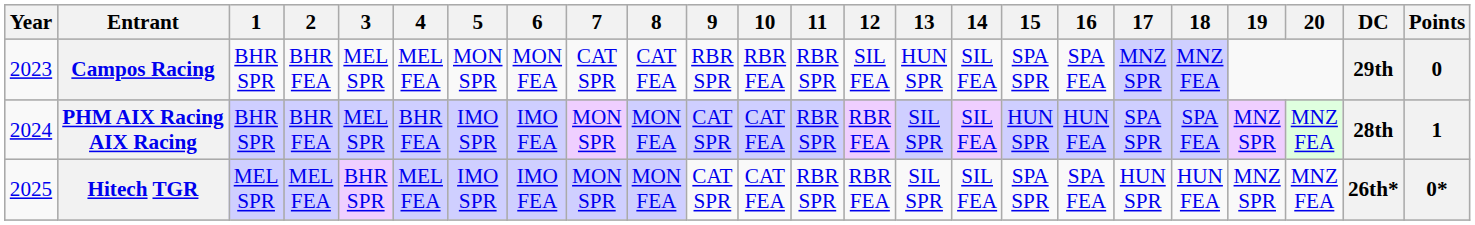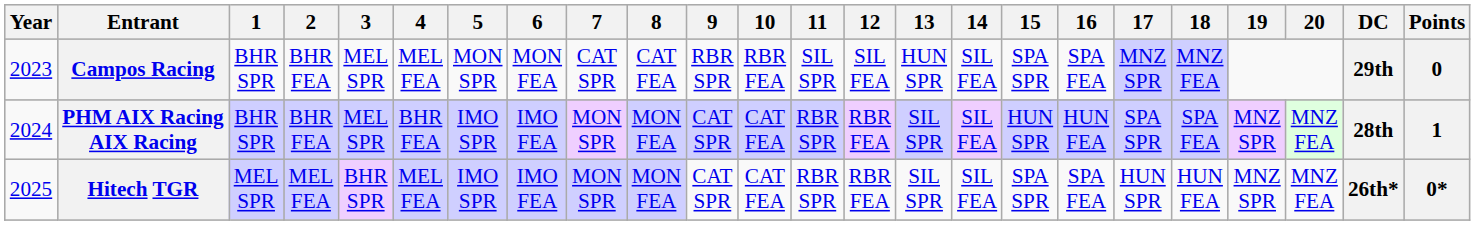Campos Racing | 11: RBR SPR -> SIL SPR
